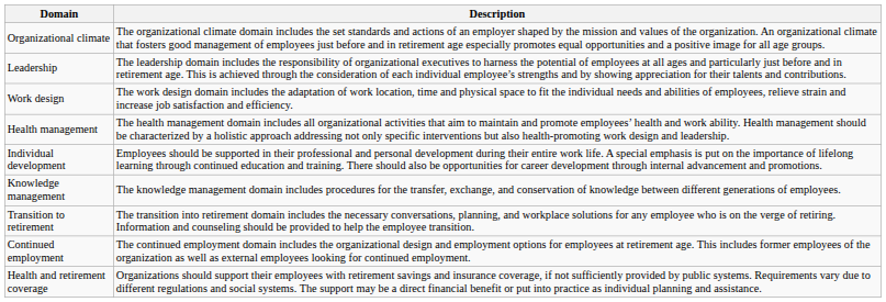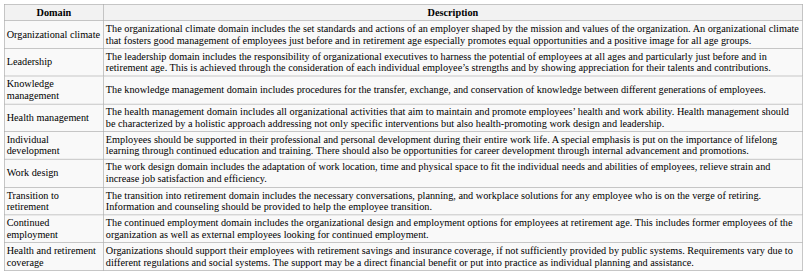rows swapped: Work design <-> Knowledge management
